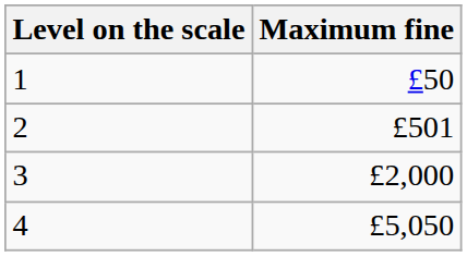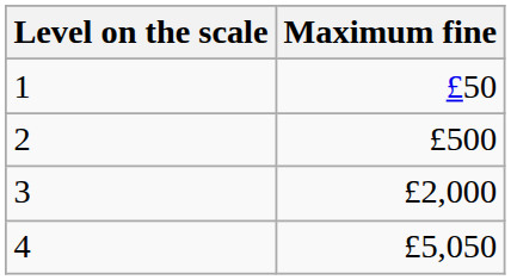2 | Maximum fine: £501 -> £500
